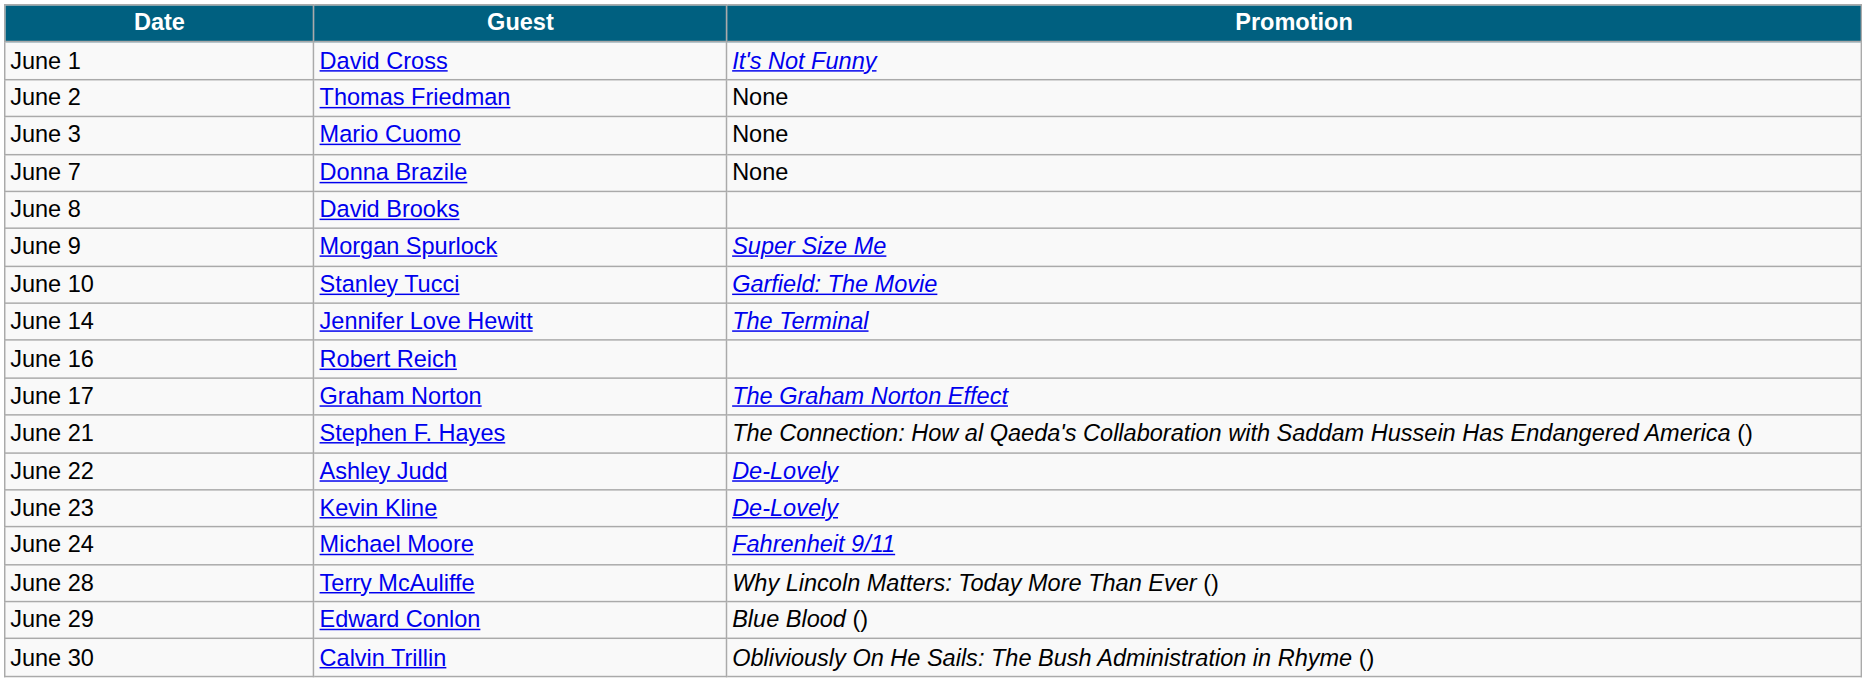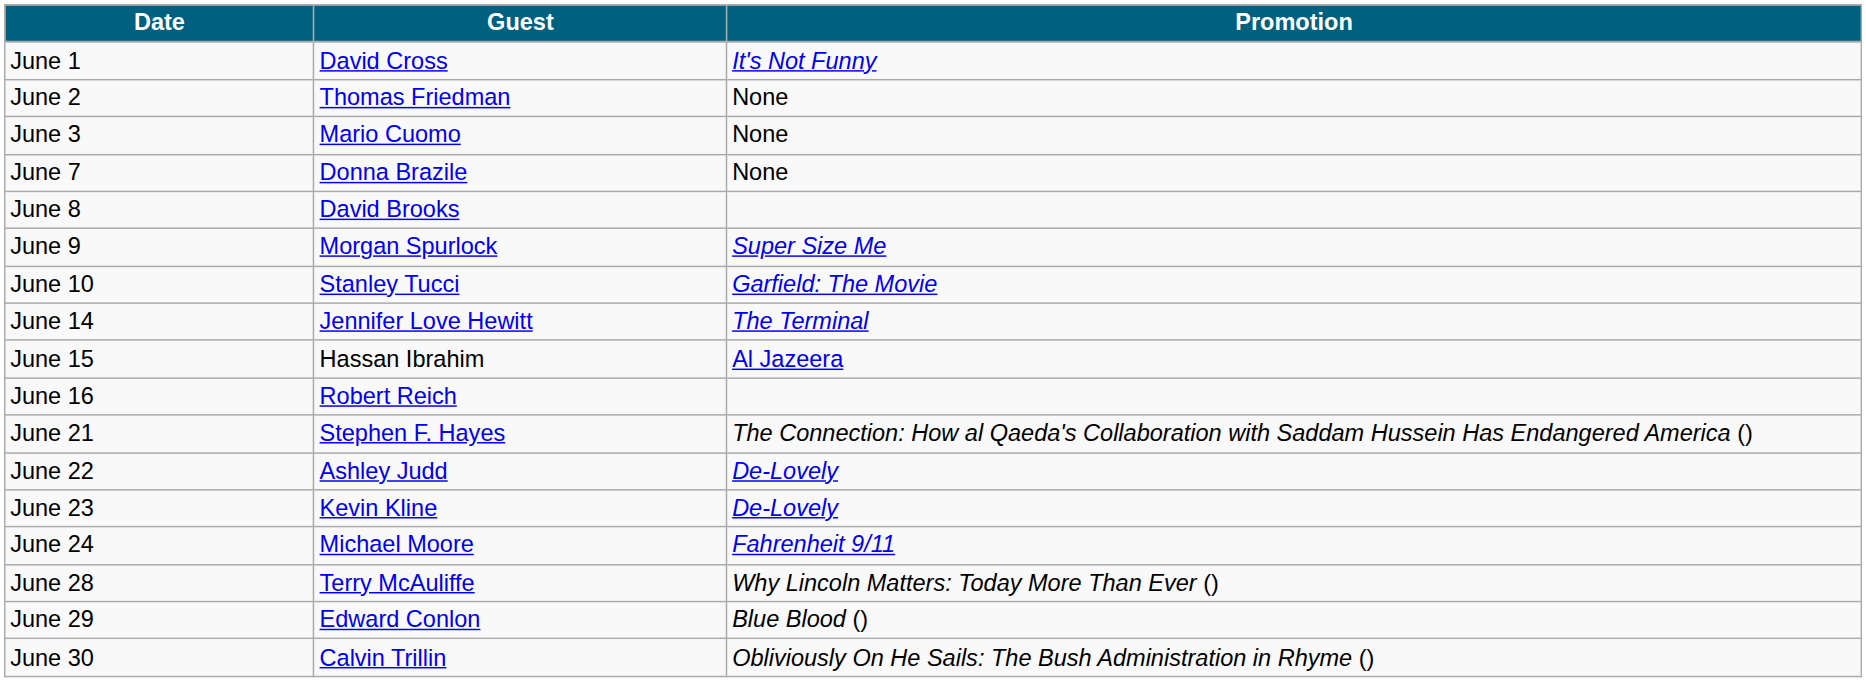+ row: June 15 | Hassan Ibrahim | Al Jazeera
- row: June 17 | Graham Norton | The Graham Norton Effect
